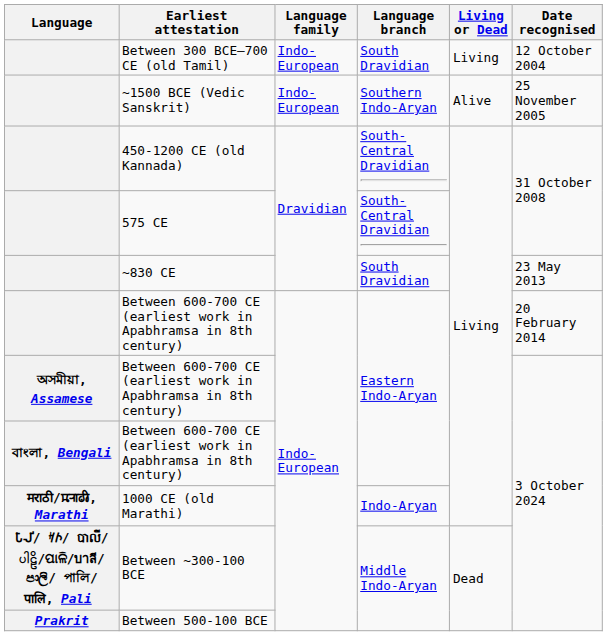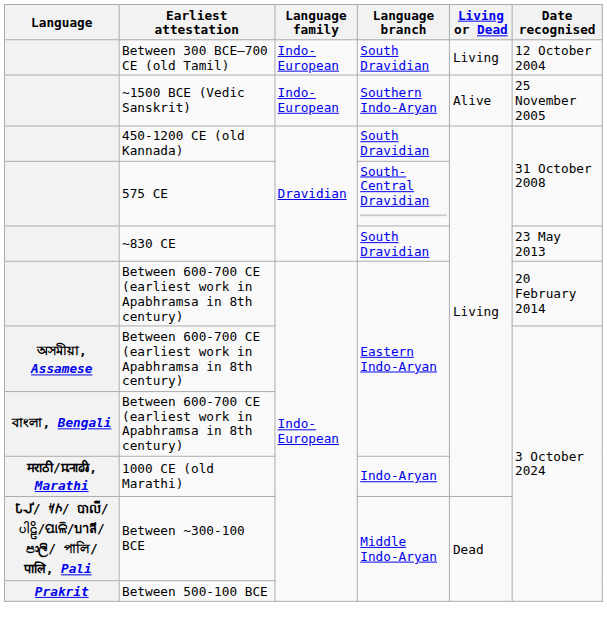450-1200 CE (old Kannada) | Language branch: South-Central Dravidian -> South Dravidian
